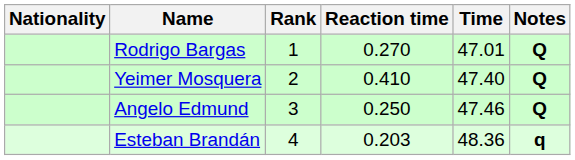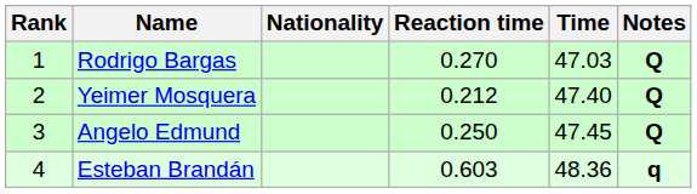columns swapped: Rank <-> Nationality
Rodrigo Bargas | Time: 47.01 -> 47.03
Yeimer Mosquera | Reaction time: 0.410 -> 0.212
Angelo Edmund | Time: 47.46 -> 47.45
Esteban Brandán | Reaction time: 0.203 -> 0.603
